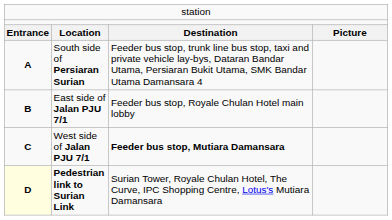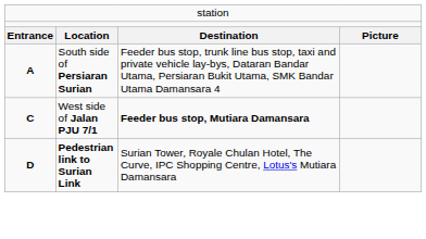- row: B | East side of Jalan PJU 7/1 | Feeder bus stop, Royale Chulan Hotel main lobby
Pedestrian link to Surian Link | column 1: lightyellow background -> no background
